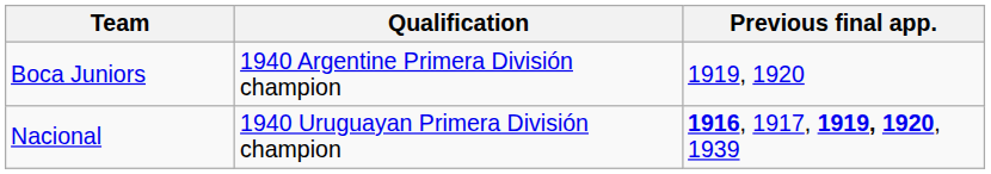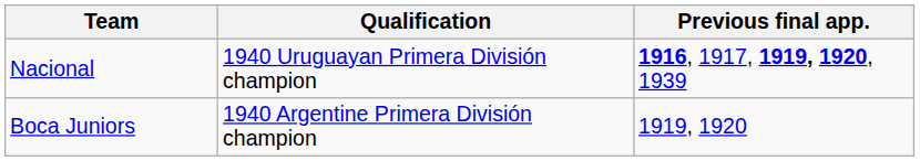rows swapped: Nacional <-> Boca Juniors
